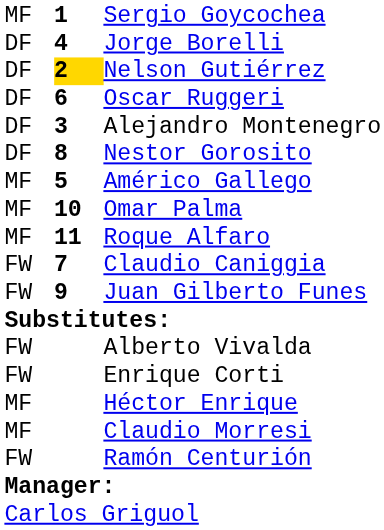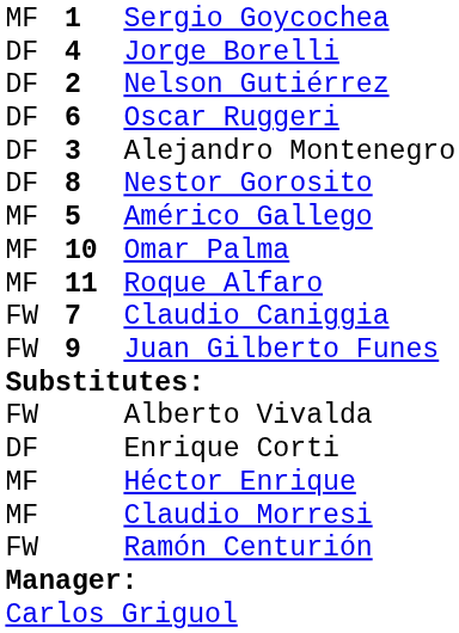Nelson Gutiérrez | column 2: gold background -> no background
Enrique Corti | column 1: FW -> DF
